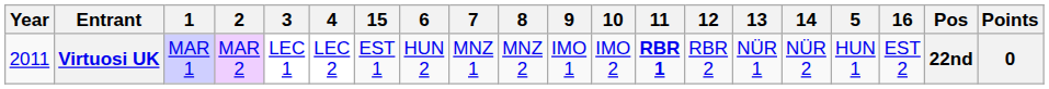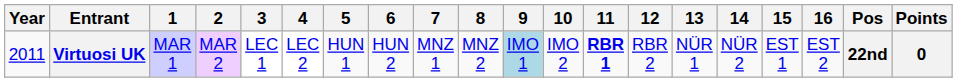columns swapped: 5 <-> 15
Virtuosi UK | 9: no background -> lightblue background
